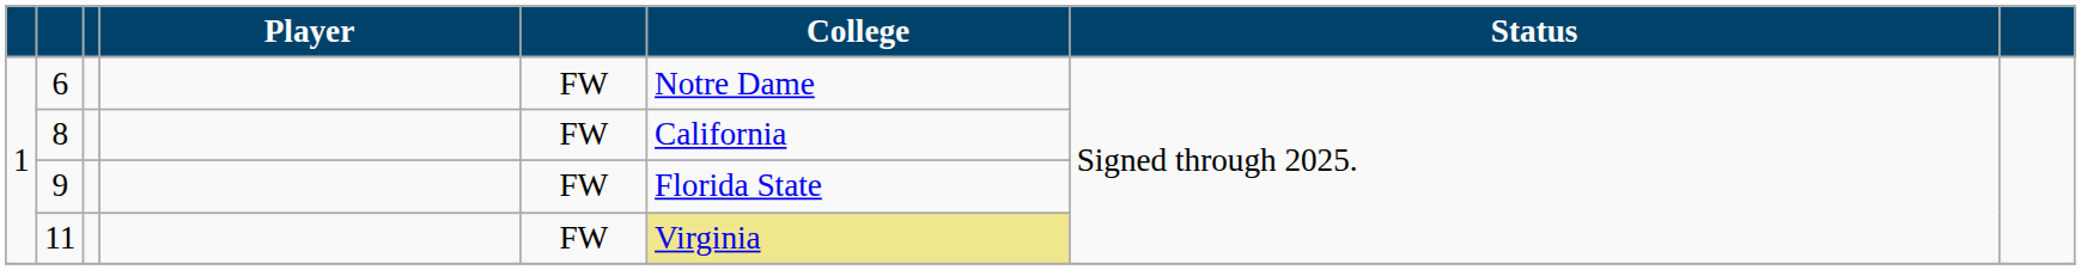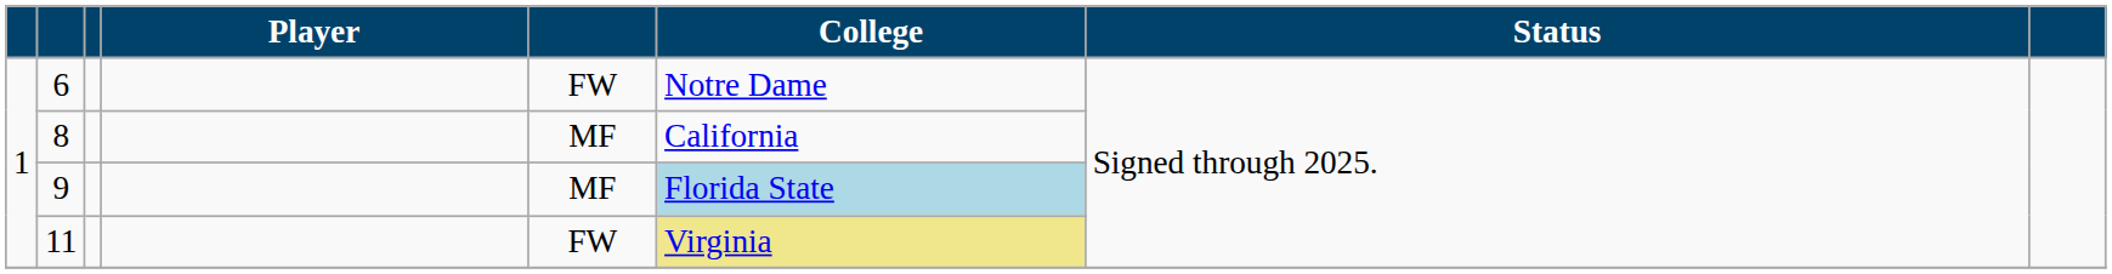8 | column 5: FW -> MF
9 | column 5: FW -> MF
9 | College: no background -> lightblue background
